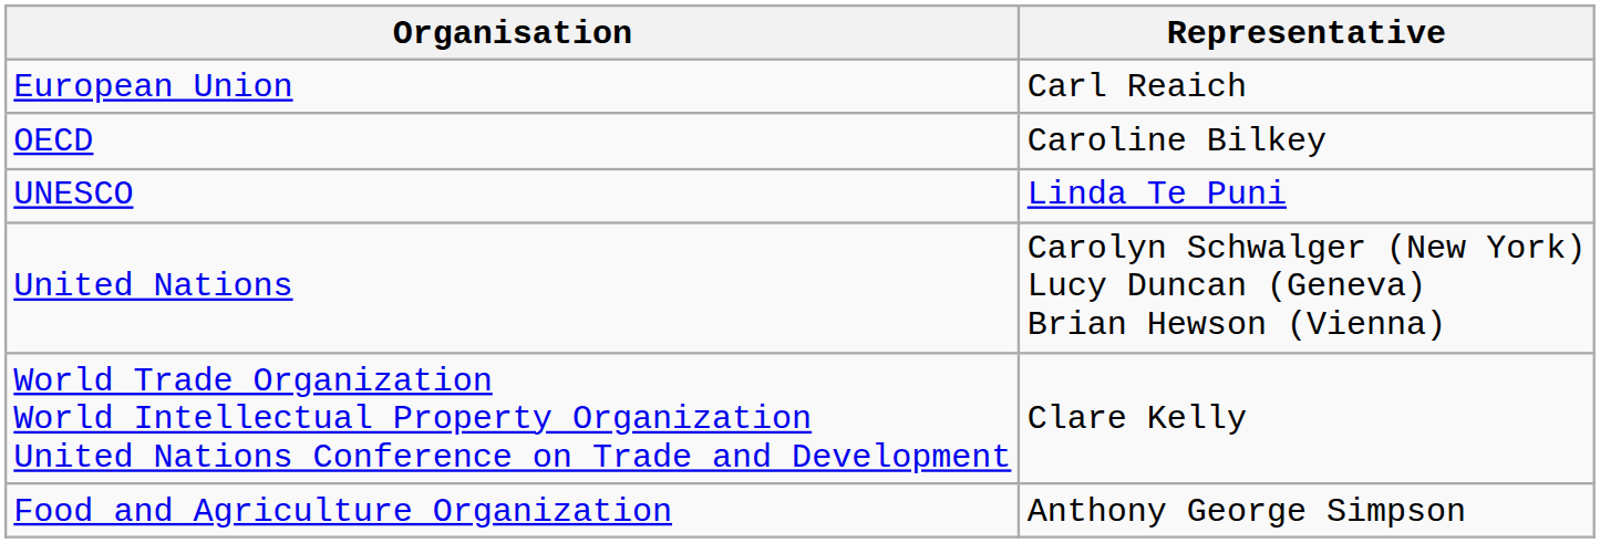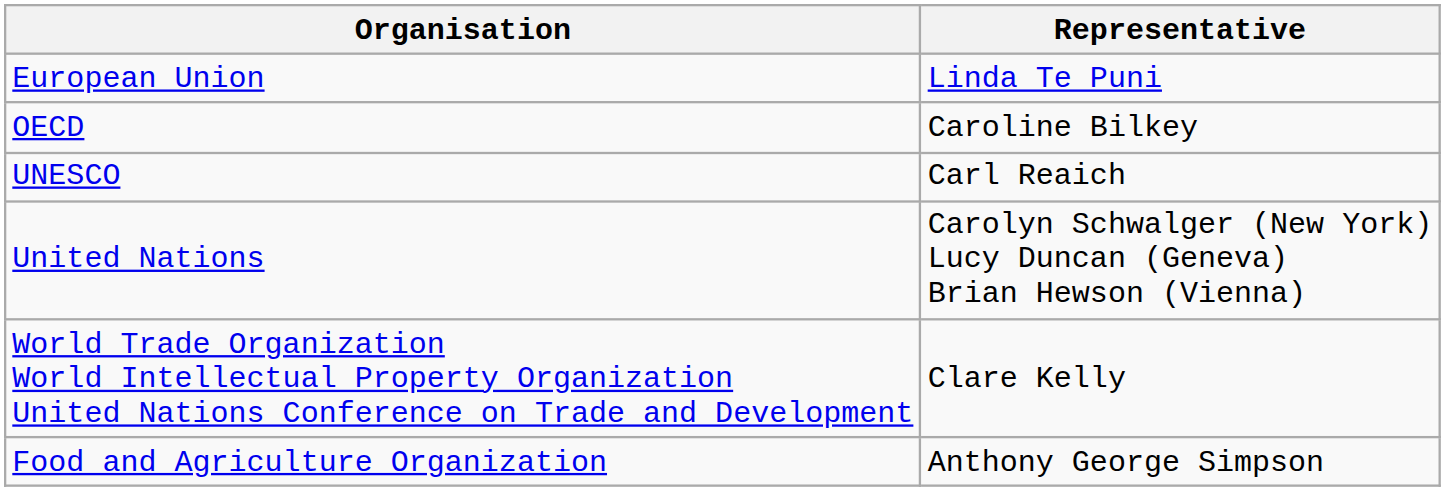European Union | Representative: Carl Reaich -> Linda Te Puni
UNESCO | Representative: Linda Te Puni -> Carl Reaich
